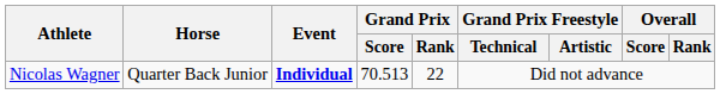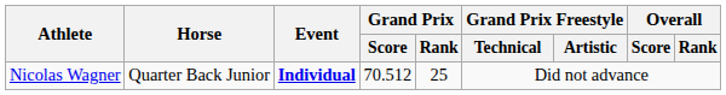Nicolas Wagner | Grand Prix / Score: 70.513 -> 70.512
Nicolas Wagner | Grand Prix / Rank: 22 -> 25
